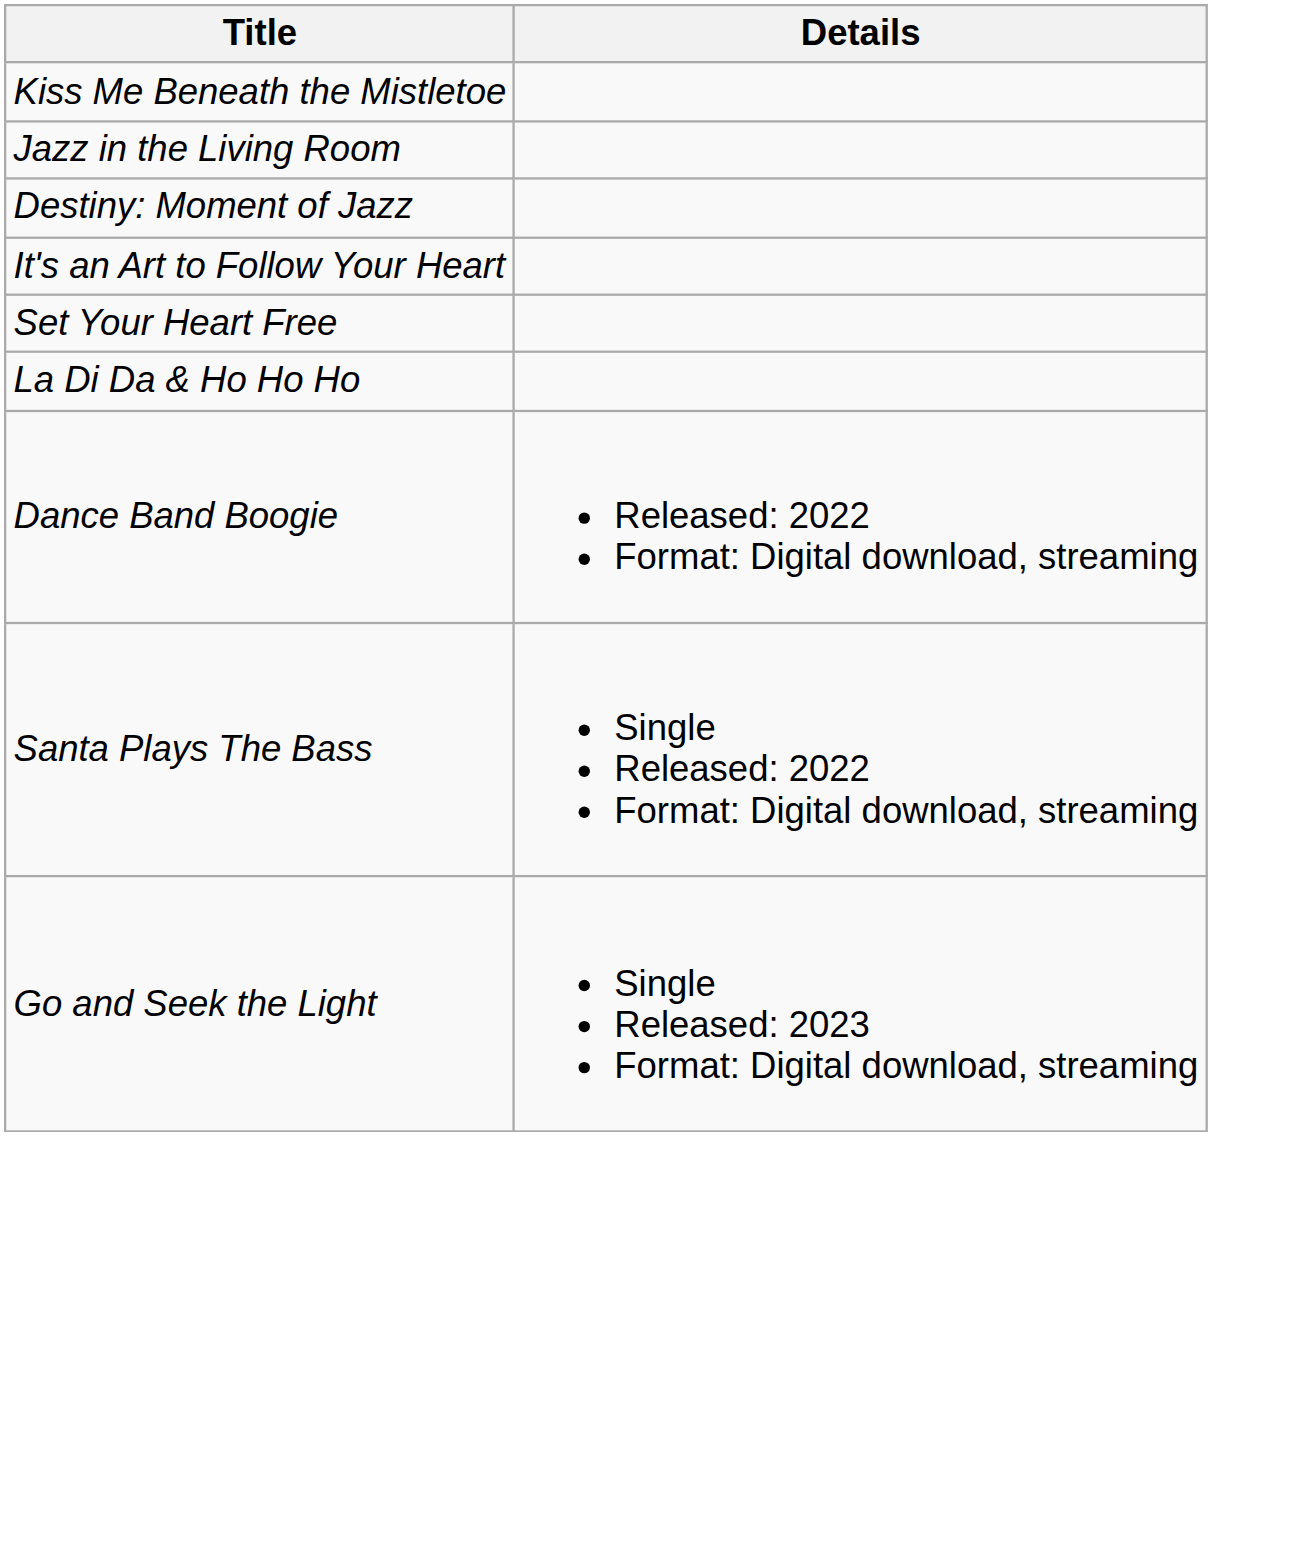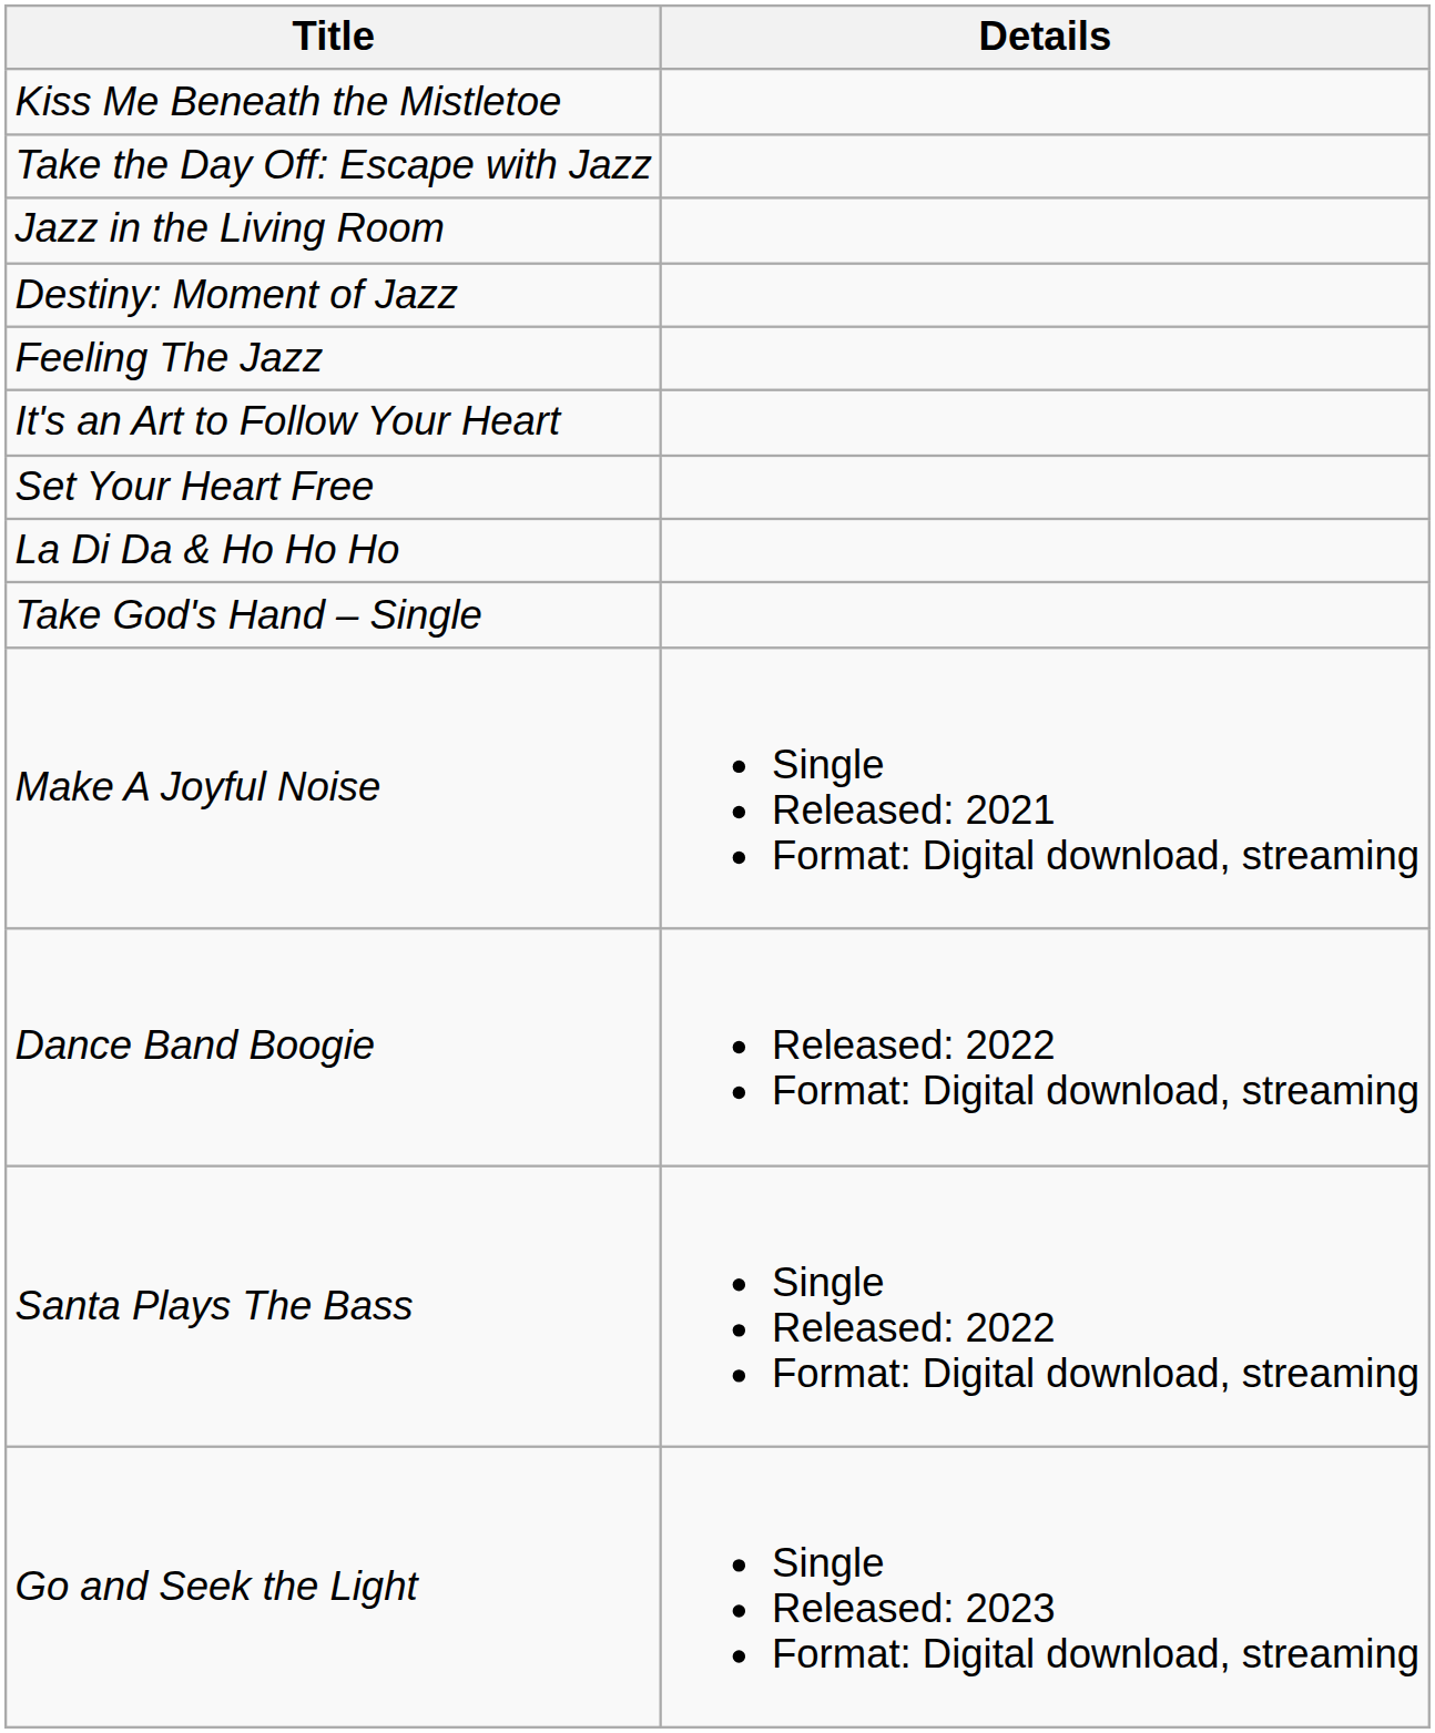+ row: Take the Day Off: Escape with Jazz
+ row: Feeling The Jazz
+ row: Take God's Hand – Single
+ row: Make A Joyful Noise | Single Released: 2021 Format: Digital download, streaming
